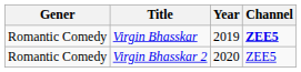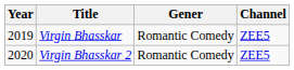columns swapped: Year <-> Gener
Virgin Bhasskar | Channel: bold -> normal
